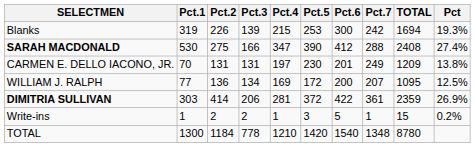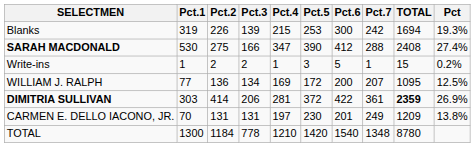rows swapped: CARMEN E. DELLO IACONO, JR. <-> Write-ins
DIMITRIA SULLIVAN | TOTAL: normal -> bold
